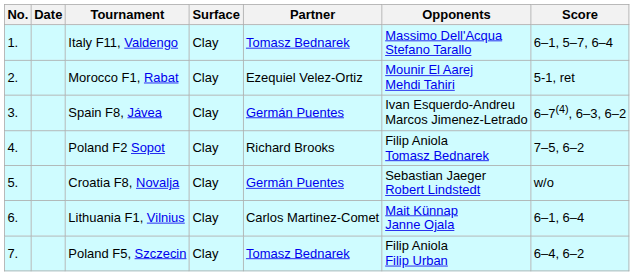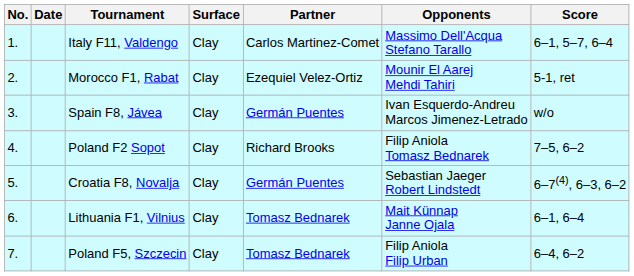Italy F11, Valdengo | Partner: Tomasz Bednarek -> Carlos Martinez-Comet
Spain F8, Jávea | Score: 6–7(4), 6–3, 6–2 -> w/o
Croatia F8, Novalja | Score: w/o -> 6–7(4), 6–3, 6–2
Lithuania F1, Vilnius | Partner: Carlos Martinez-Comet -> Tomasz Bednarek
